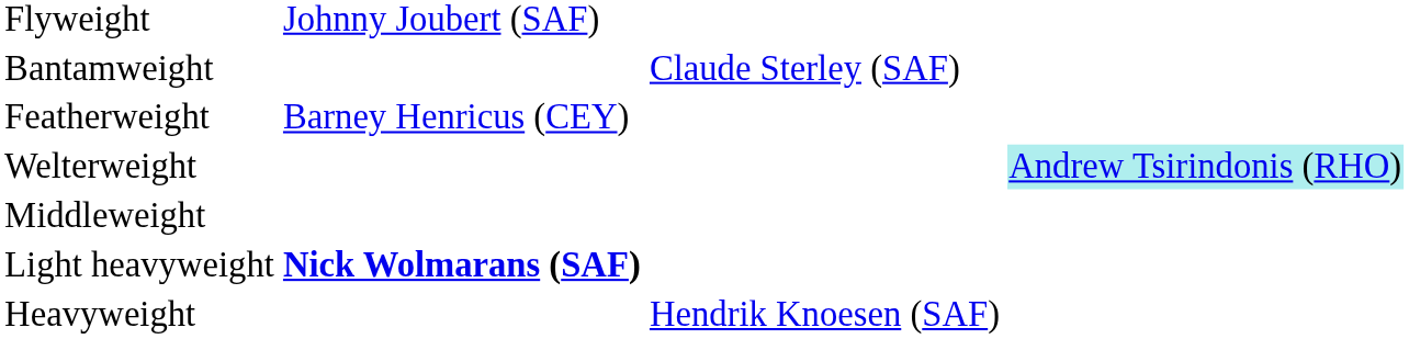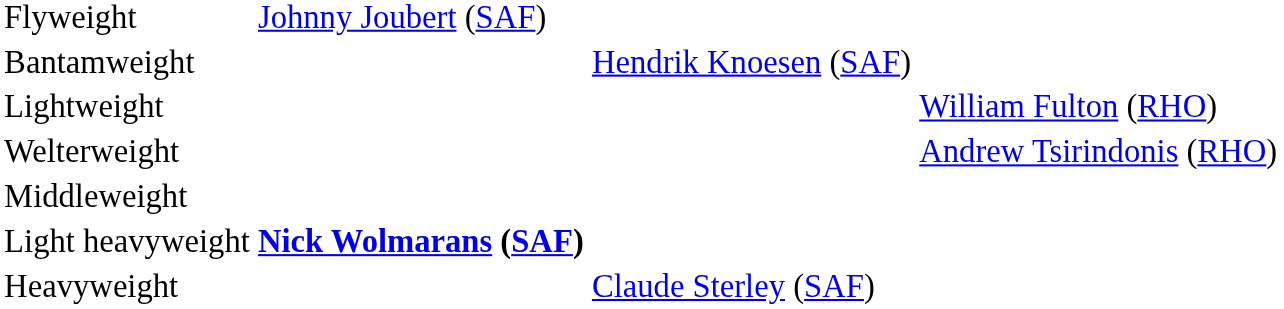Bantamweight | column 3: Claude Sterley (SAF) -> Hendrik Knoesen (SAF)
- row: Featherweight | Barney Henricus (CEY)
+ row: Lightweight | William Fulton (RHO)
Welterweight | column 4: paleturquoise background -> no background
Heavyweight | column 3: Hendrik Knoesen (SAF) -> Claude Sterley (SAF)
